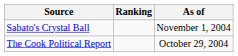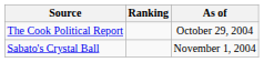rows swapped: The Cook Political Report <-> Sabato's Crystal Ball
